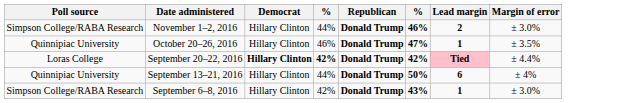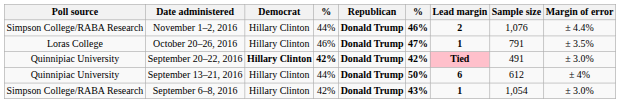+ column: Sample size | 1,076 | 791 | 491 | 612 | 1,054
November 1–2, 2016 | Margin of error: ± 3.0% -> ± 4.4%
October 20–26, 2016 | Poll source: Quinnipiac University -> Loras College
September 20–22, 2016 | Poll source: Loras College -> Quinnipiac University
September 20–22, 2016 | Margin of error: ± 4.4% -> ± 3.0%
